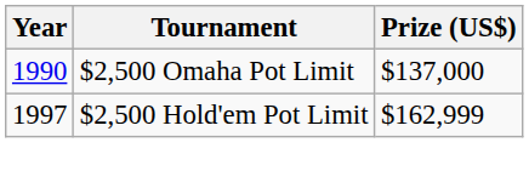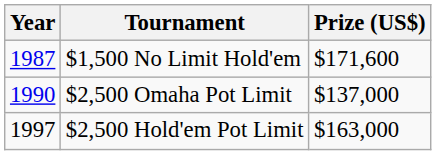+ row: 1987 | $1,500 No Limit Hold'em | $171,600
$2,500 Hold'em Pot Limit | Prize (US$): $162,999 -> $163,000
